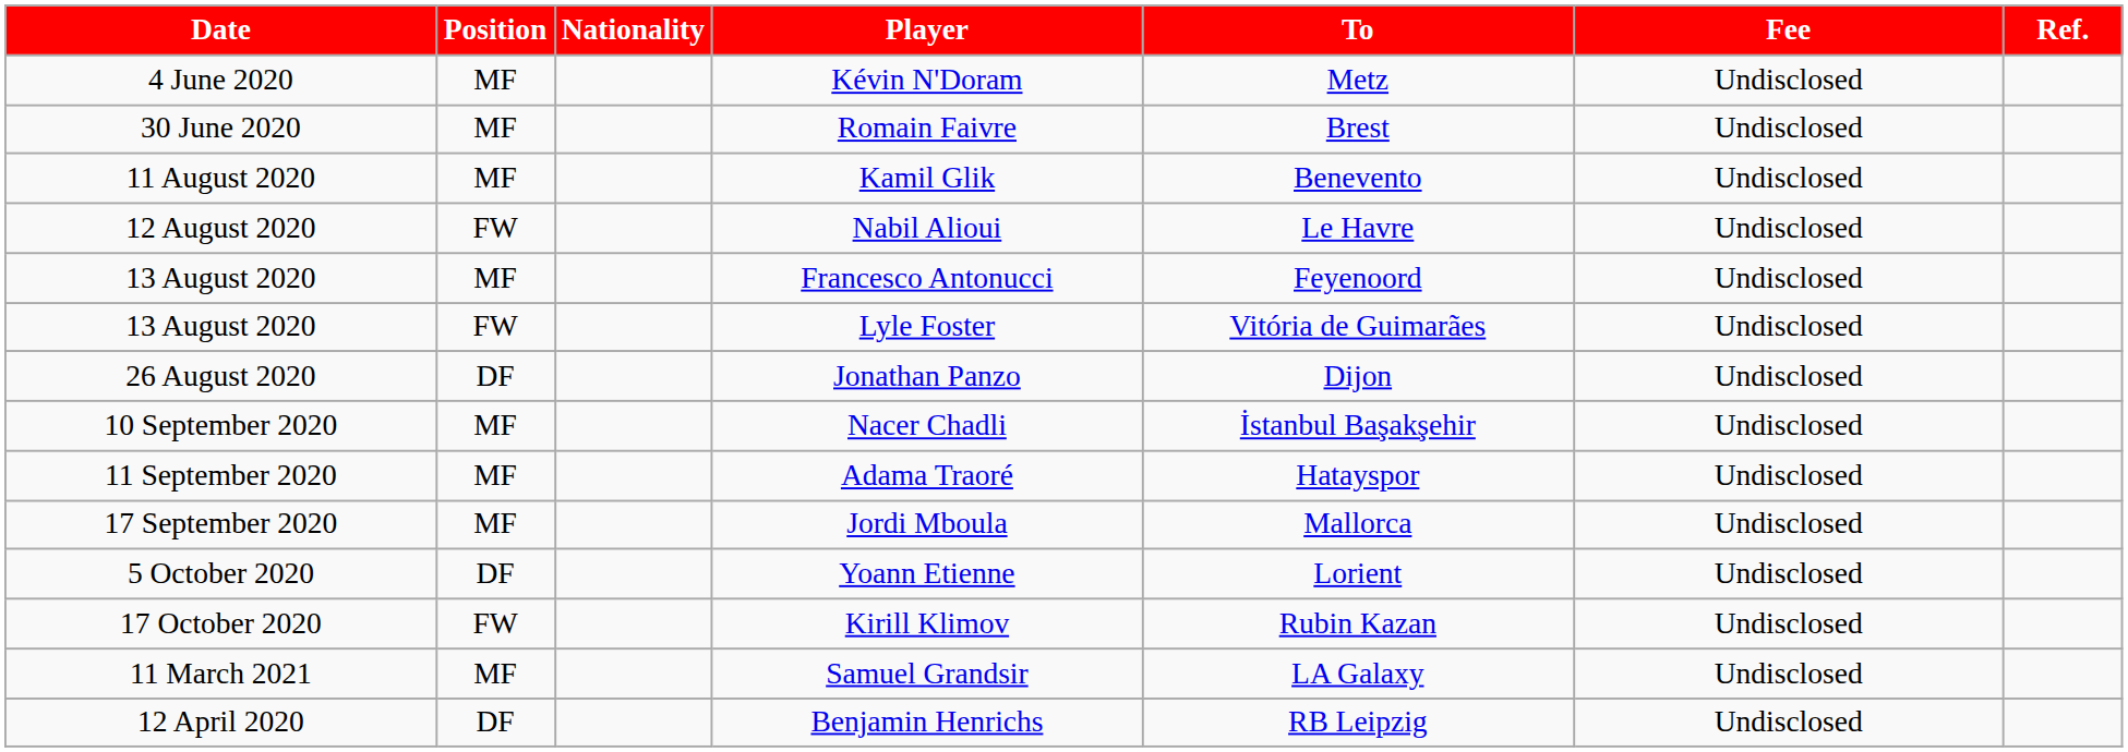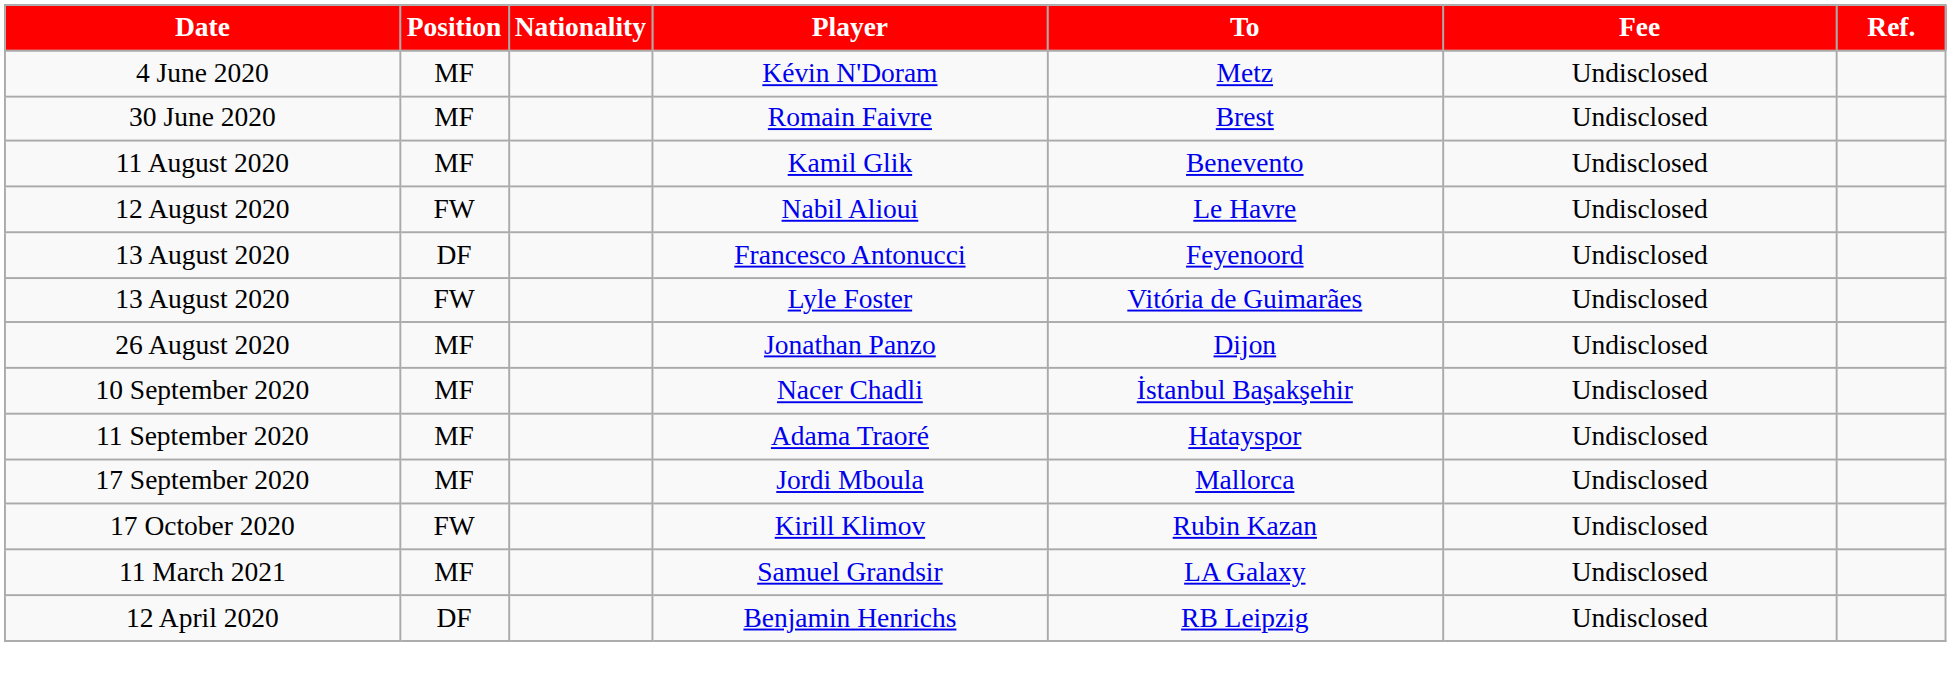Francesco Antonucci | Position: MF -> DF
Jonathan Panzo | Position: DF -> MF
- row: 5 October 2020 | DF | Yoann Etienne | Lorient | Undisclosed
